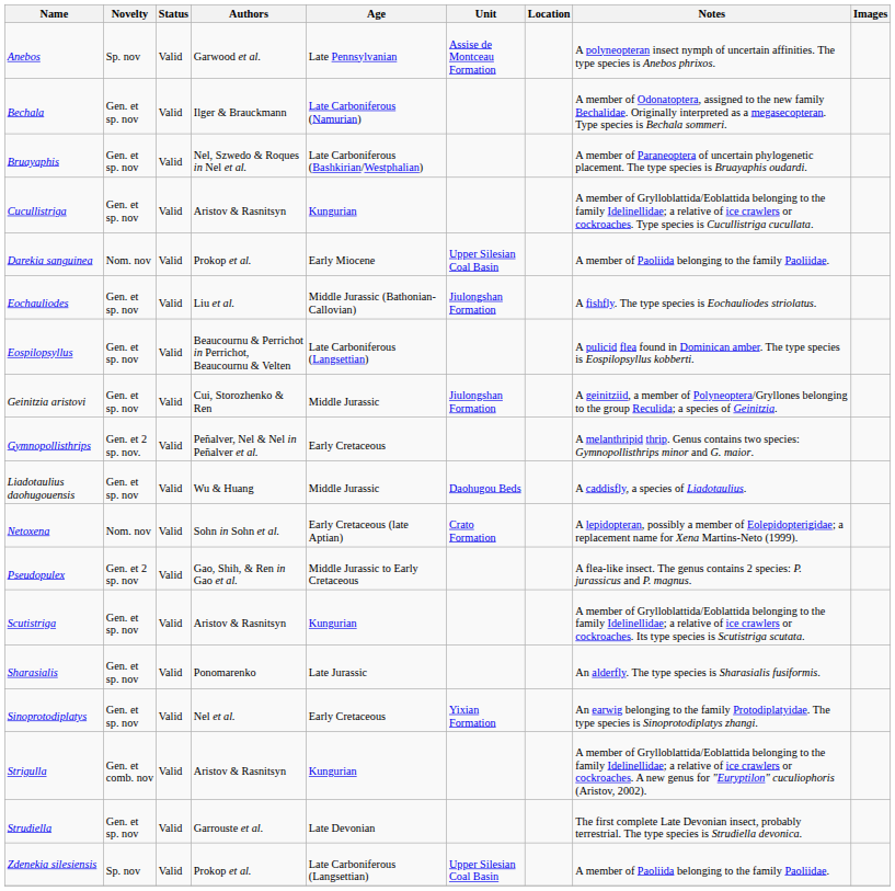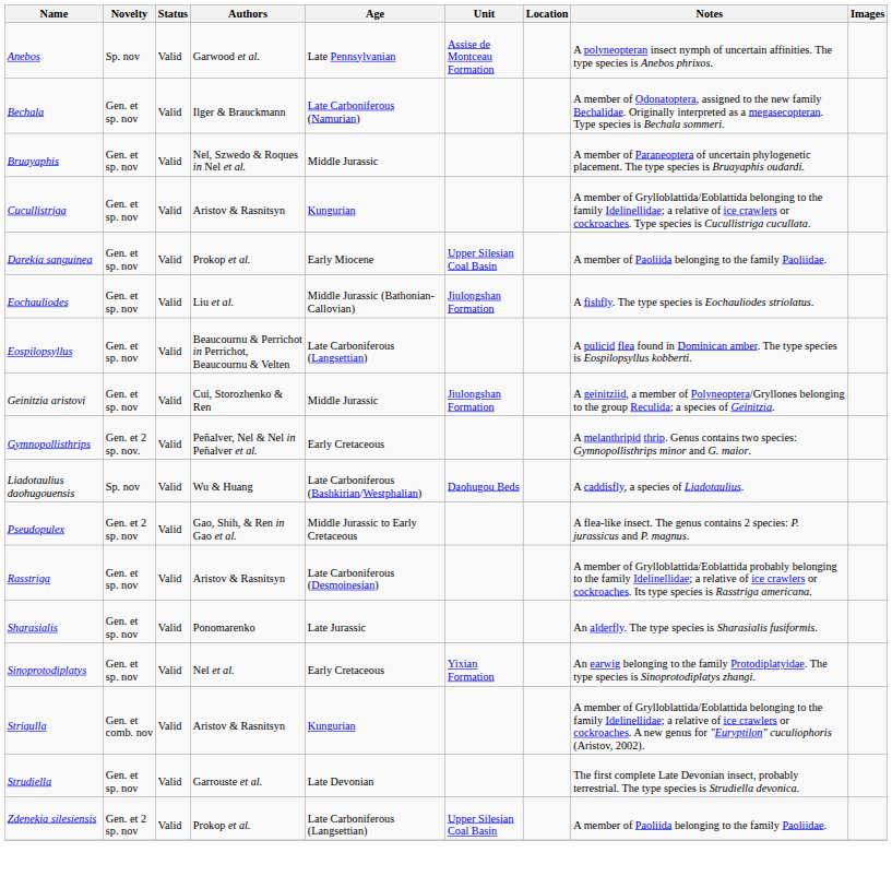Bruayaphis | Age: Late Carboniferous (Bashkirian/Westphalian) -> Middle Jurassic
Darekia sanguinea | Novelty: Nom. nov -> Gen. et sp. nov
Liadotaulius daohugouensis | Novelty: Gen. et sp. nov -> Sp. nov
Liadotaulius daohugouensis | Age: Middle Jurassic -> Late Carboniferous (Bashkirian/Westphalian)
- row: Netoxena | Nom. nov | Valid | Sohn in Sohn et al. | Early Cretaceous (late Aptian) | Crato Formation | A lepidopteran, possibly a member of Eolepidopterigidae; a replacement name for Xena Martins-Neto (1999).
+ row: Rasstriga | Gen. et sp. nov | Valid | Aristov & Rasnitsyn | Late Carboniferous (Desmoinesian) | A member of Grylloblattida/Eoblattida probably belonging to the family Idelinellidae; a relative of ice crawlers or cockroaches. Its type species is Rasstriga americana.
- row: Scutistriga | Gen. et sp. nov | Valid | Aristov & Rasnitsyn | Kungurian | A member of Grylloblattida/Eoblattida belonging to the family Idelinellidae; a relative of ice crawlers or cockroaches. Its type species is Scutistriga scutata.
Zdenekia silesiensis | Novelty: Sp. nov -> Gen. et 2 sp. nov
